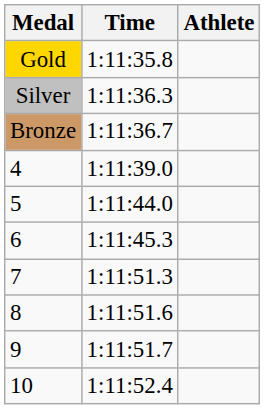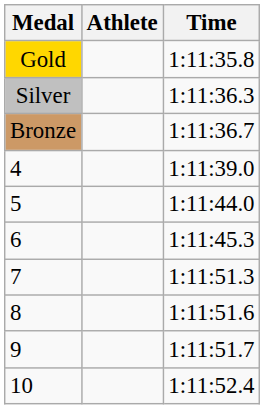columns swapped: Athlete <-> Time
